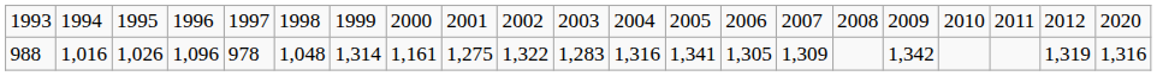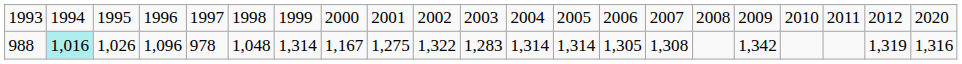988 | column 2: no background -> paleturquoise background
988 | column 8: 1,161 -> 1,167
988 | column 12: 1,316 -> 1,314
988 | column 13: 1,341 -> 1,314
988 | column 15: 1,309 -> 1,308
